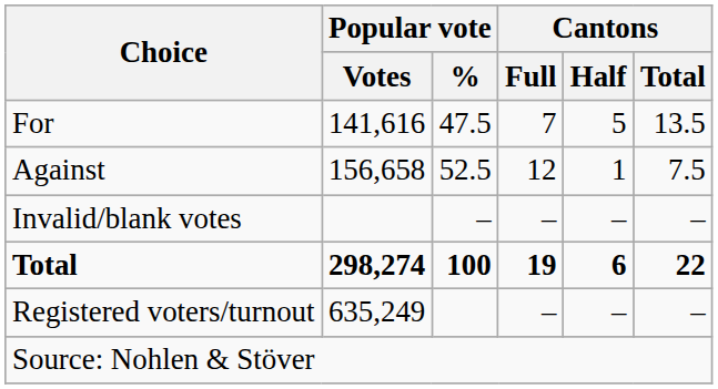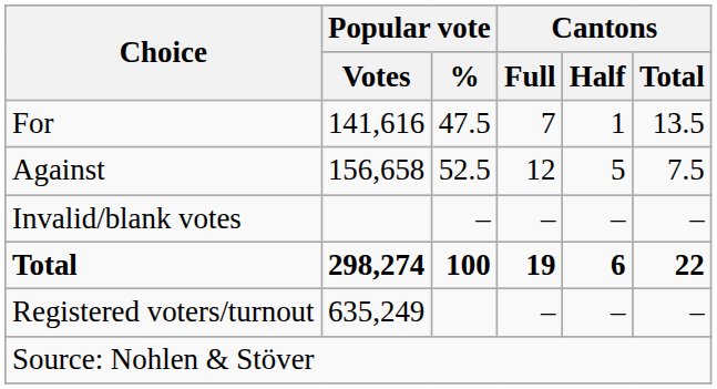For | Cantons / Half: 5 -> 1
Against | Cantons / Half: 1 -> 5
